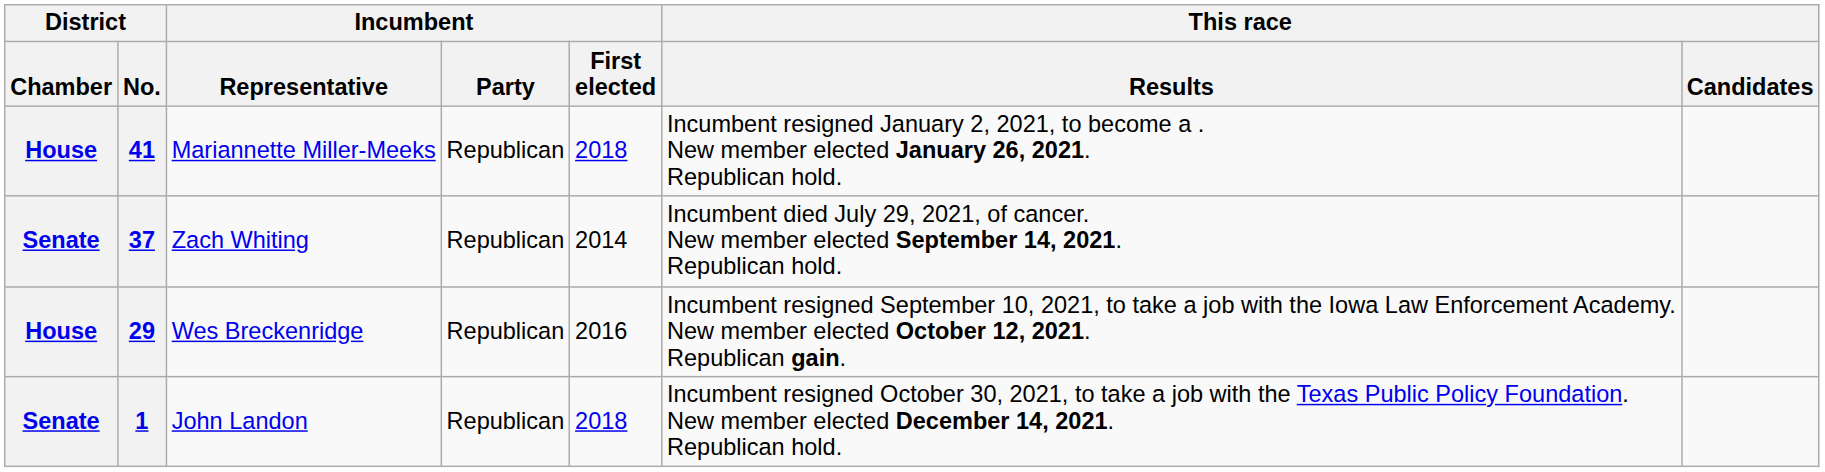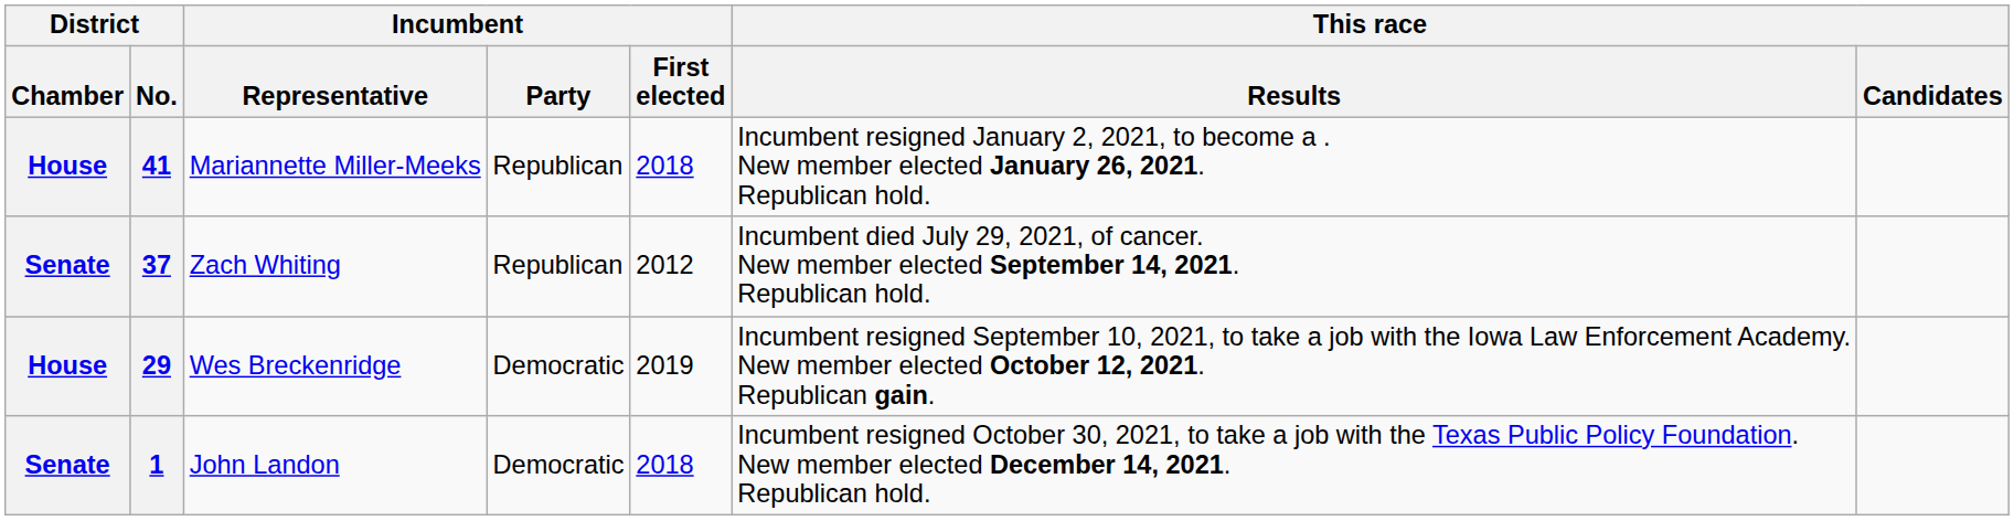37 | Incumbent / First elected: 2014 -> 2012
29 | Incumbent / Party: Republican -> Democratic
29 | Incumbent / First elected: 2016 -> 2019
1 | Incumbent / Party: Republican -> Democratic
